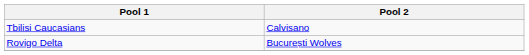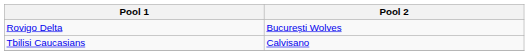rows swapped: Rovigo Delta <-> Tbilisi Caucasians
